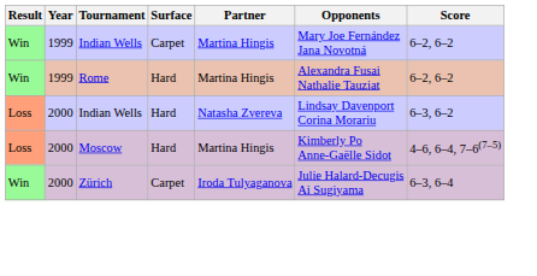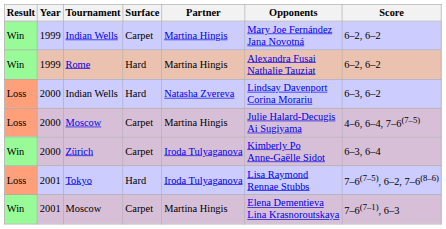2000 / Moscow | Surface: Hard -> Carpet
2000 / Moscow | Opponents: Kimberly Po Anne-Gaëlle Sidot -> Julie Halard-Decugis Ai Sugiyama
Zürich | Opponents: Julie Halard-Decugis Ai Sugiyama -> Kimberly Po Anne-Gaëlle Sidot
+ row: Loss | 2001 | Tokyo | Hard | Iroda Tulyaganova | Lisa Raymond Rennae Stubbs | 7–6(7–5), 6–2, 7–6(8–6)
+ row: Win | 2001 | Moscow | Carpet | Martina Hingis | Elena Dementieva Lina Krasnoroutskaya | 7–6(7–1), 6–3
